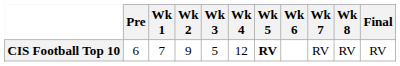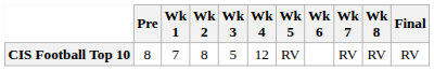CIS Football Top 10 | Pre: 6 -> 8
CIS Football Top 10 | Wk 2: 9 -> 8
CIS Football Top 10 | Wk 5: bold -> normal
